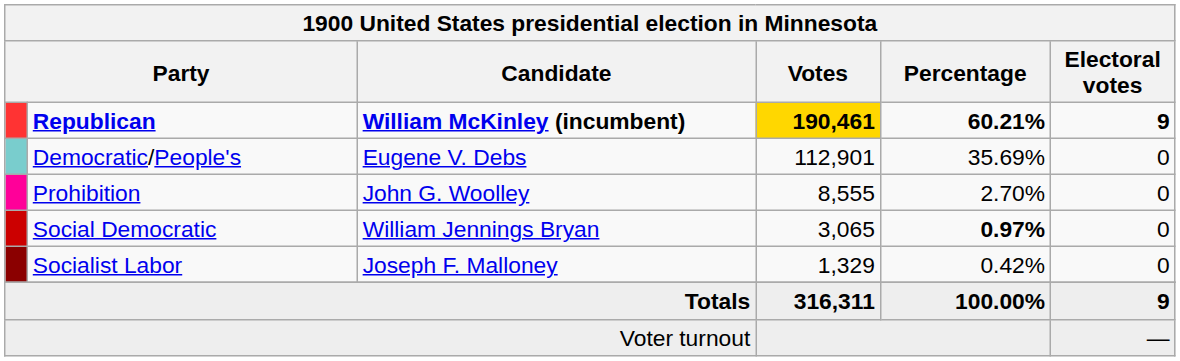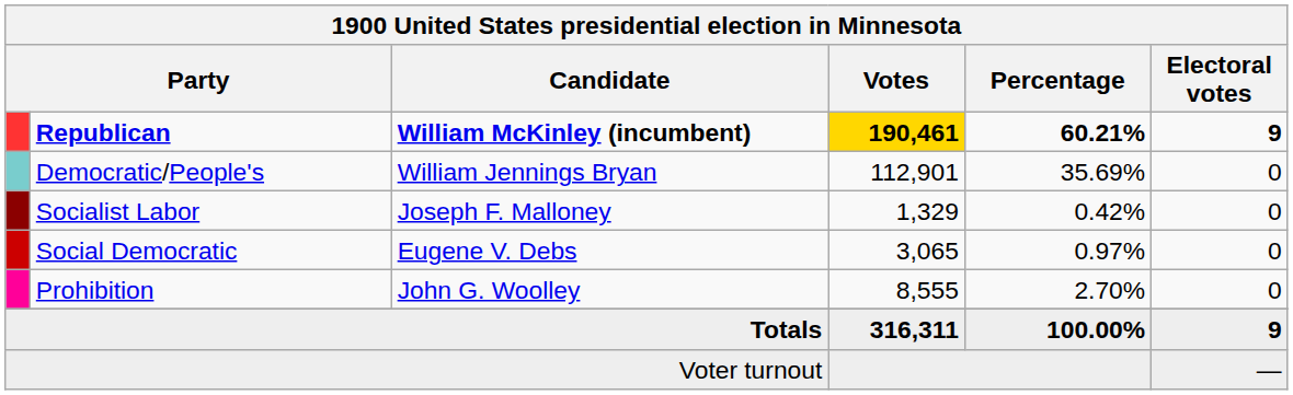Democratic/People's | Candidate: Eugene V. Debs -> William Jennings Bryan
rows swapped: Prohibition <-> Socialist Labor
Social Democratic | Candidate: William Jennings Bryan -> Eugene V. Debs
Social Democratic | Percentage: bold -> normal
